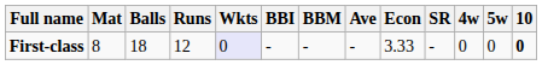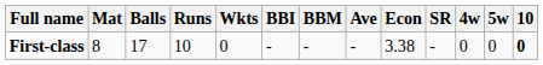First-class | Balls: 18 -> 17
First-class | Runs: 12 -> 10
First-class | Wkts: lavender background -> no background
First-class | Econ: 3.33 -> 3.38
